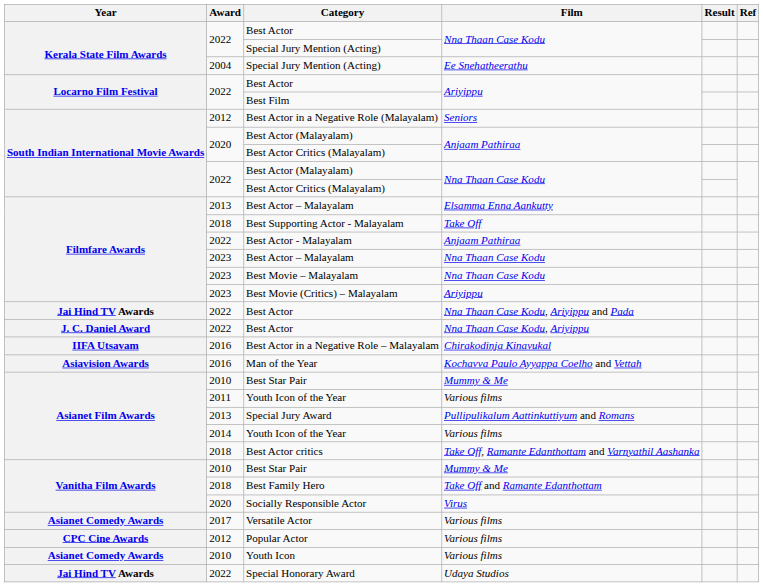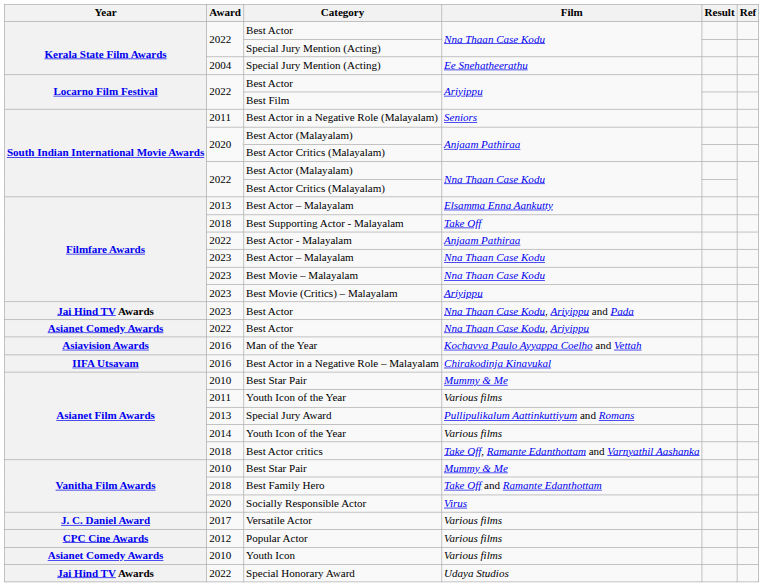Best Actor in a Negative Role (Malayalam) | Award: 2012 -> 2011
Best Actor / Nna Thaan Case Kodu, Ariyippu and Pada | Award: 2022 -> 2023
Best Actor / Nna Thaan Case Kodu, Ariyippu | Year: J. C. Daniel Award -> Asianet Comedy Awards
rows swapped: Man of the Year <-> Best Actor in a Negative Role – Malayalam
Versatile Actor | Year: Asianet Comedy Awards -> J. C. Daniel Award
